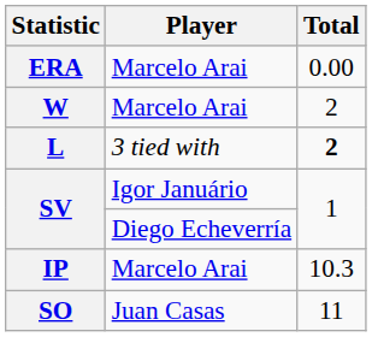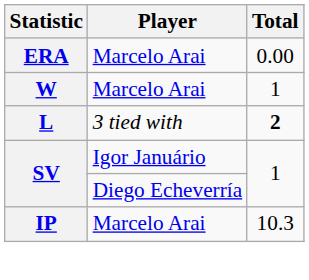W | Total: 2 -> 1
- row: SO | Juan Casas | 11
